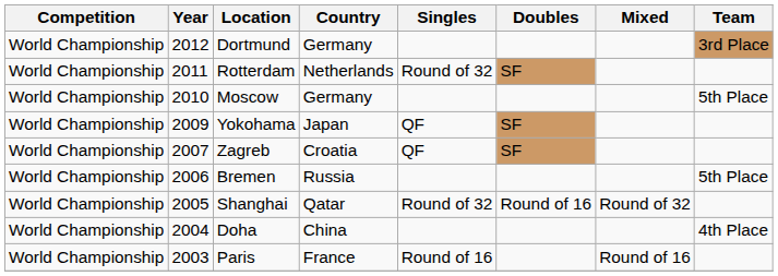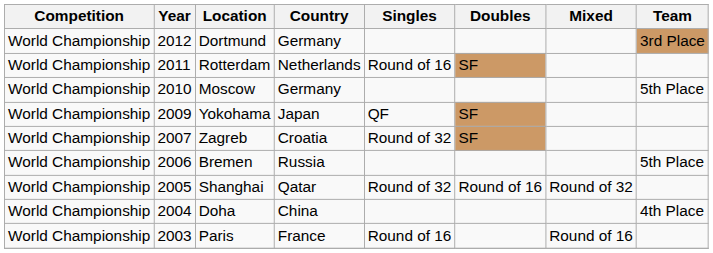Rotterdam | Singles: Round of 32 -> Round of 16
Zagreb | Singles: QF -> Round of 32
